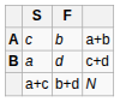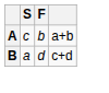- row: a+c | b+d | N
